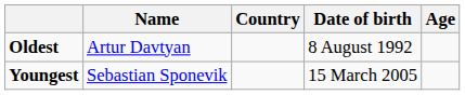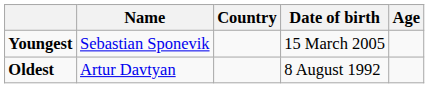rows swapped: Youngest <-> Oldest
